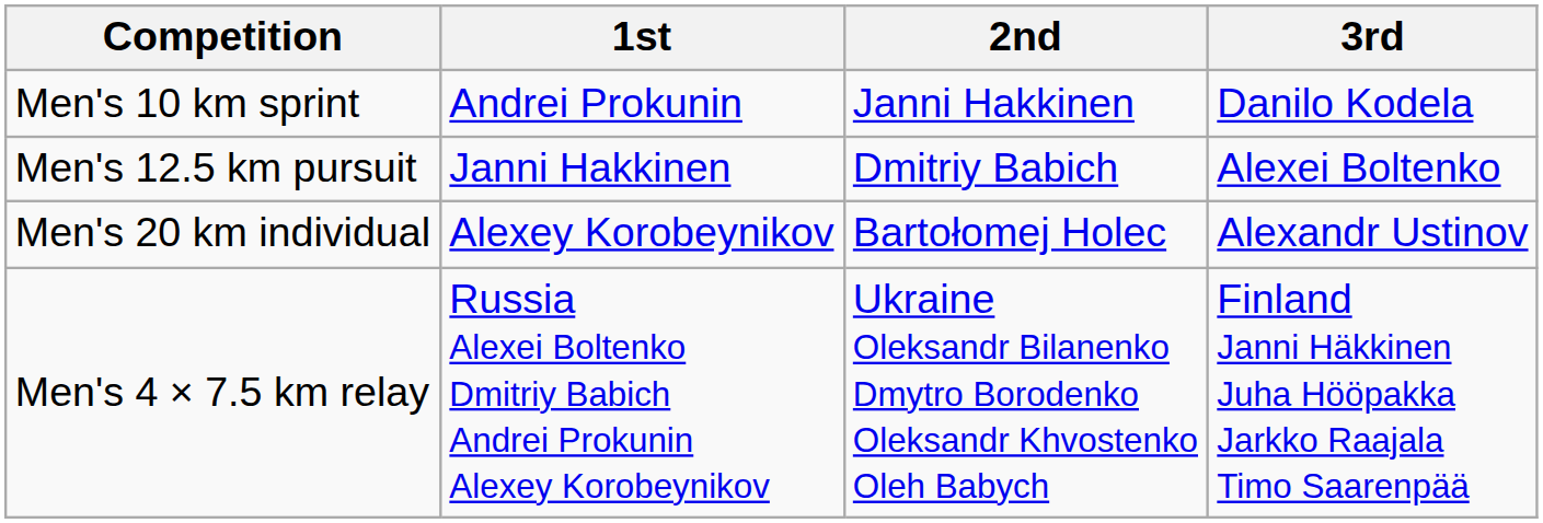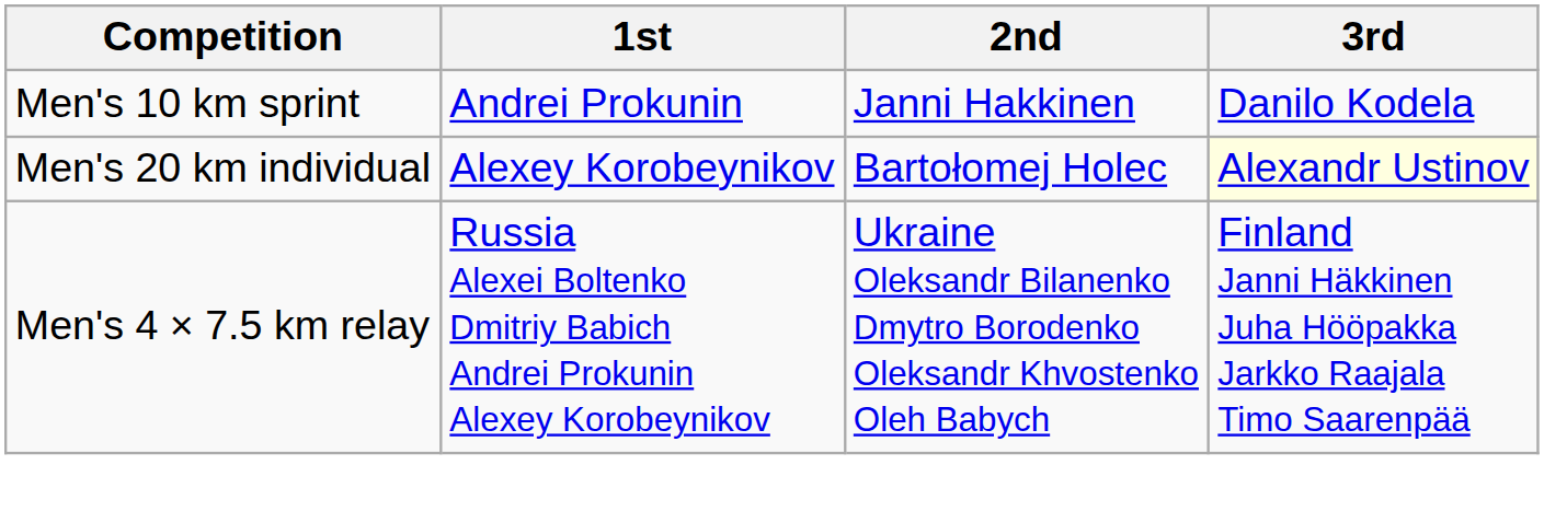- row: Men's 12.5 km pursuit | Janni Hakkinen | Dmitriy Babich | Alexei Boltenko
Men's 20 km individual | 3rd: no background -> lightyellow background
